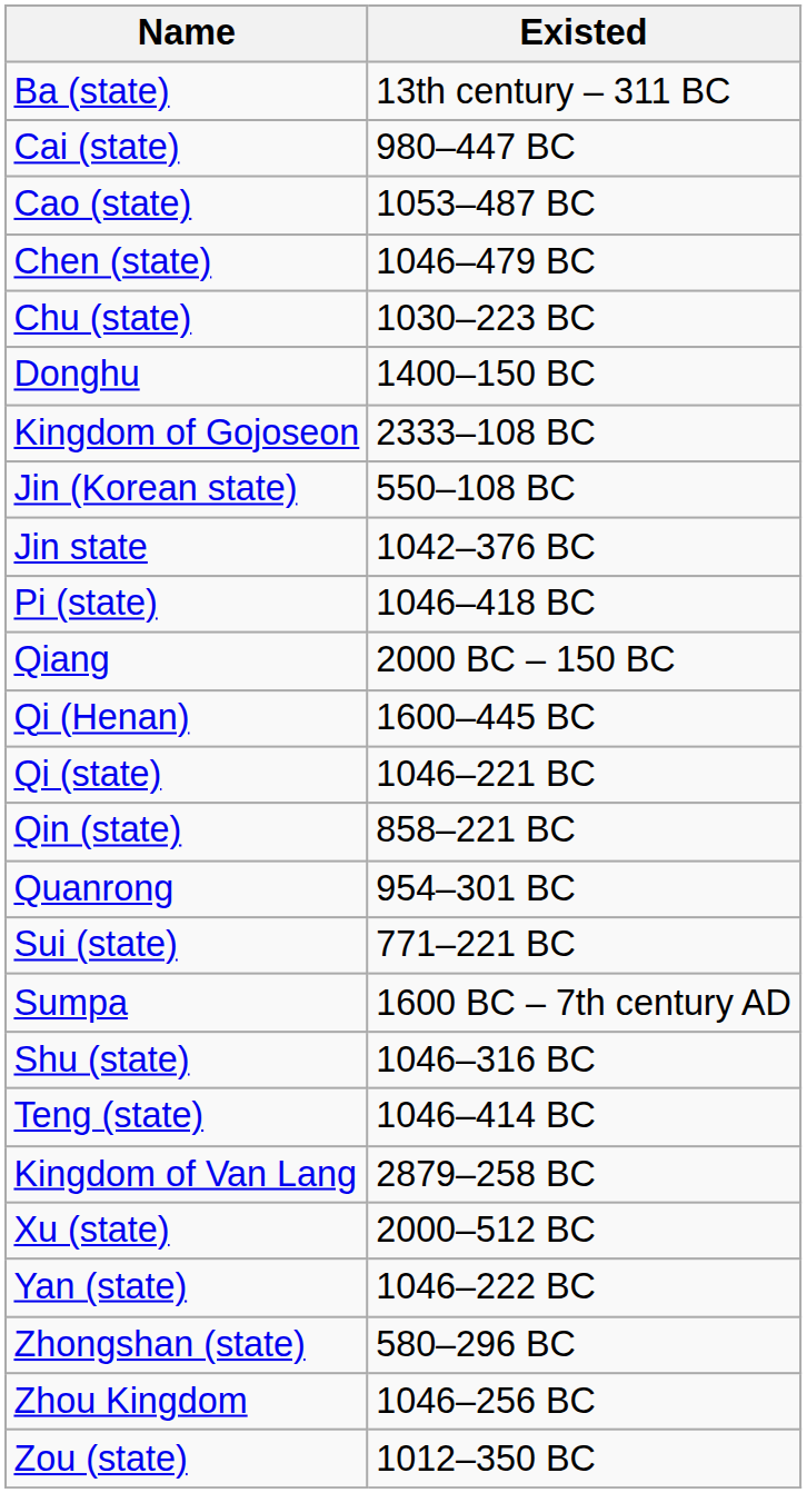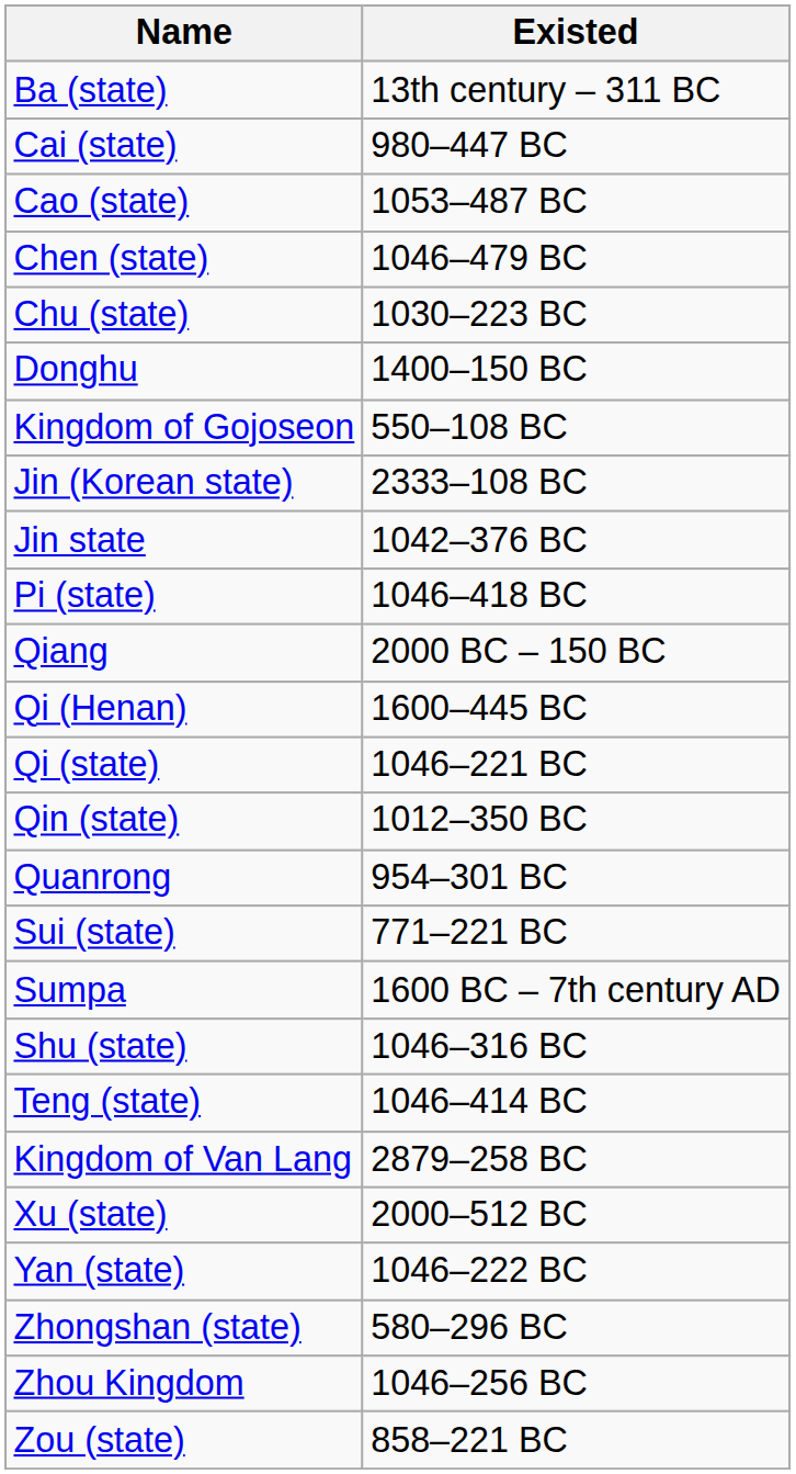Kingdom of Gojoseon | Existed: 2333–108 BC -> 550–108 BC
Jin (Korean state) | Existed: 550–108 BC -> 2333–108 BC
Qin (state) | Existed: 858–221 BC -> 1012–350 BC
Zou (state) | Existed: 1012–350 BC -> 858–221 BC
